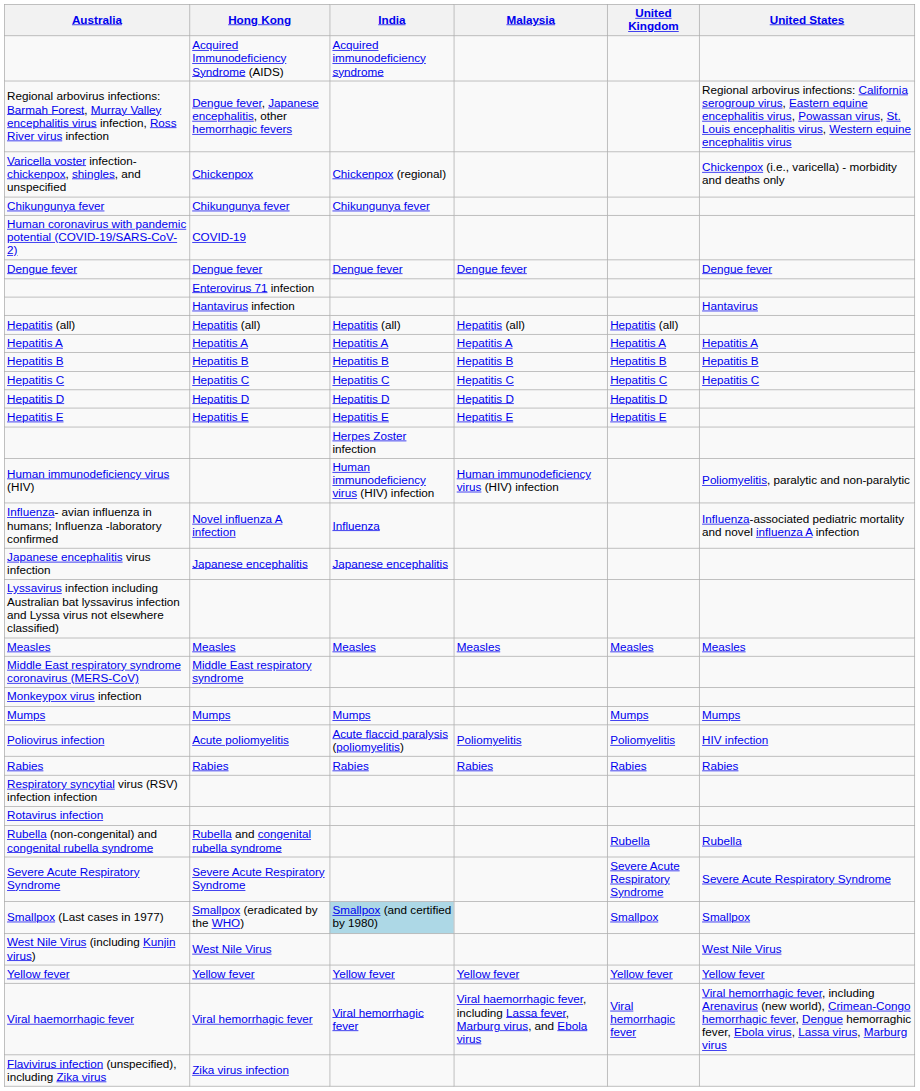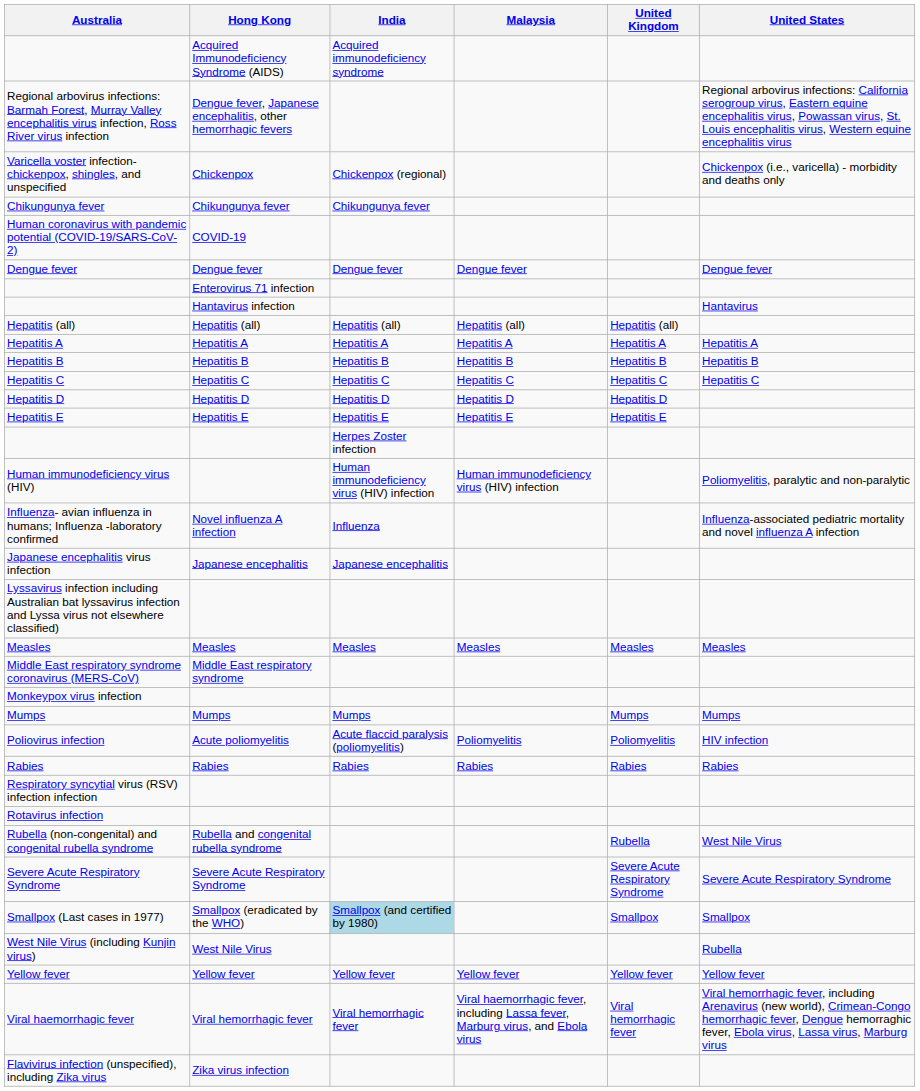Rubella (non-congenital) and congenital rubella syndrome | United States: Rubella -> West Nile Virus
West Nile Virus (including Kunjin virus) | United States: West Nile Virus -> Rubella
